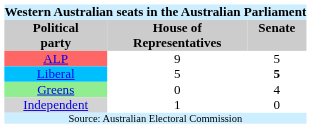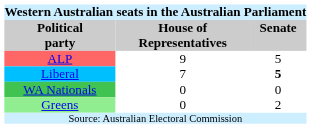Liberal | House of Representatives: 5 -> 7
+ row: WA Nationals | 0 | 0
Greens | Senate: 4 -> 2
- row: Independent | 1 | 0
